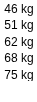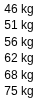+ row: 56 kg
